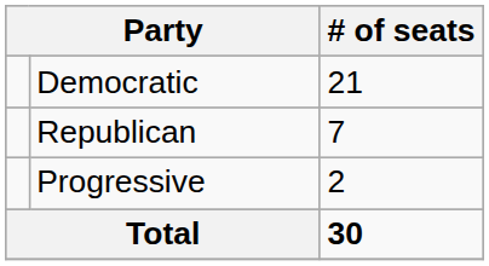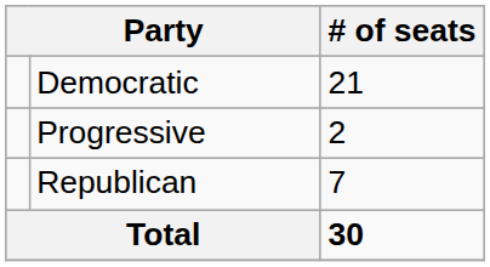rows swapped: Republican <-> Progressive
